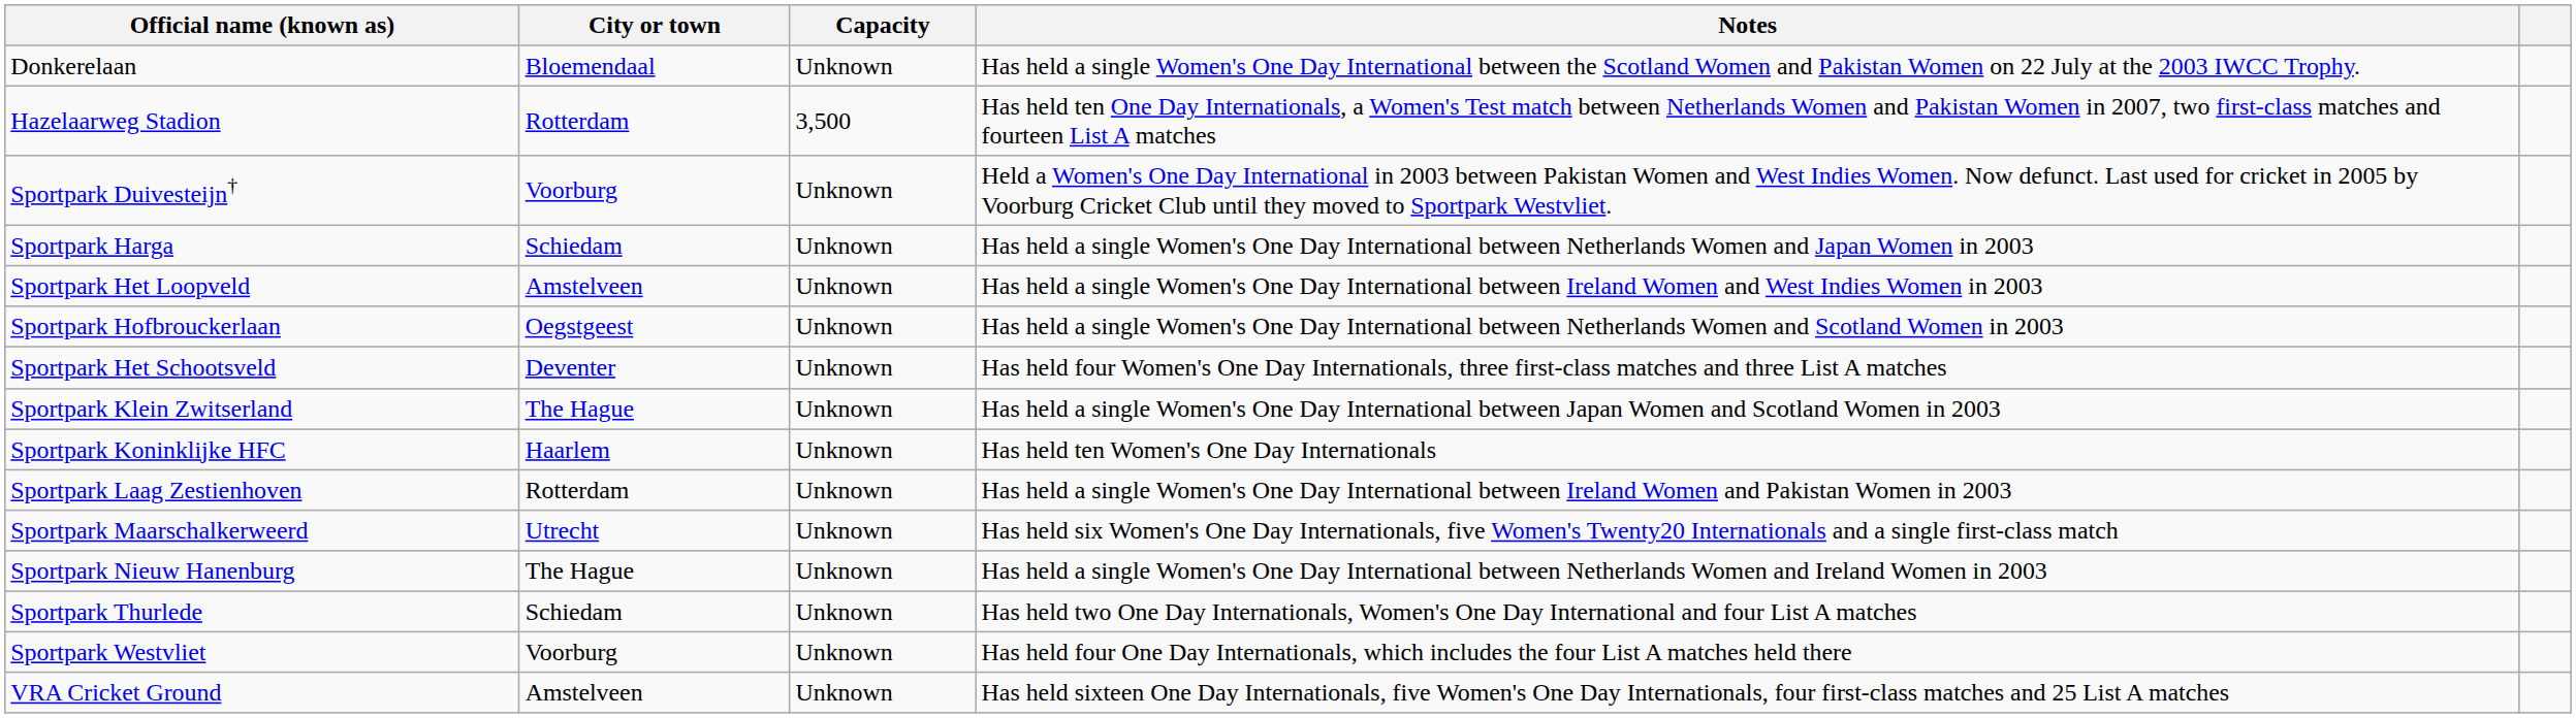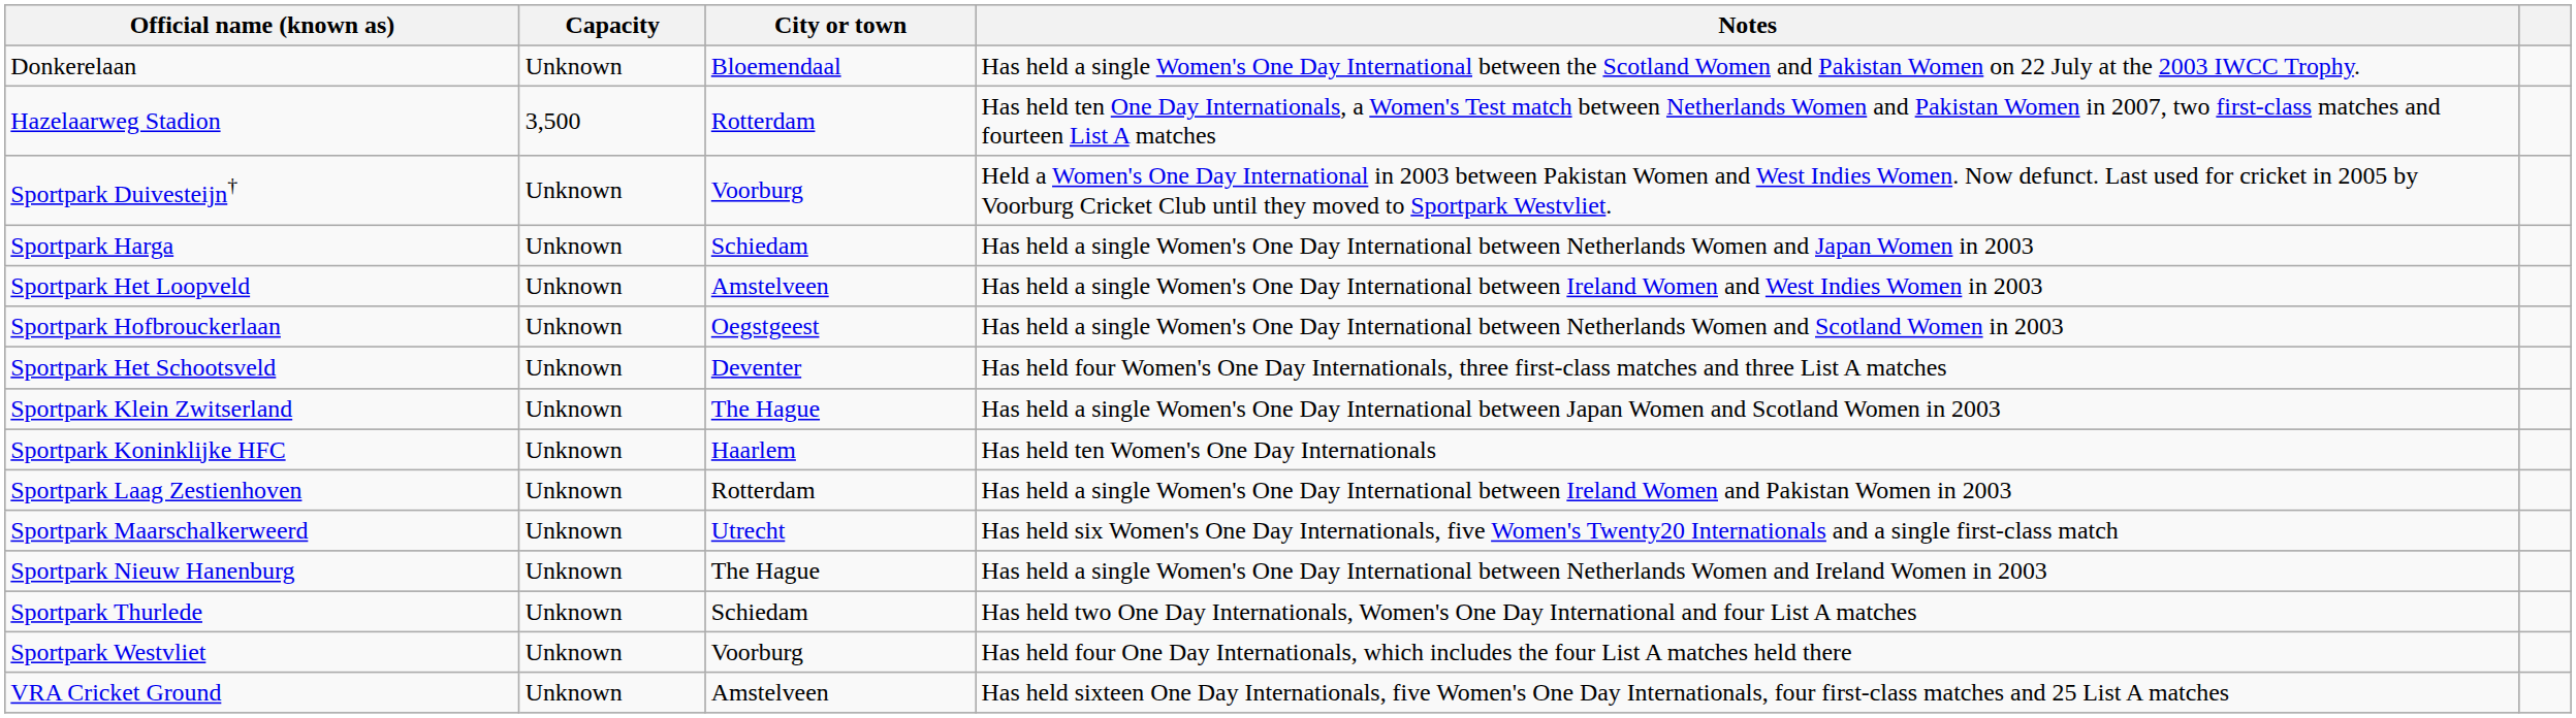columns swapped: City or town <-> Capacity
